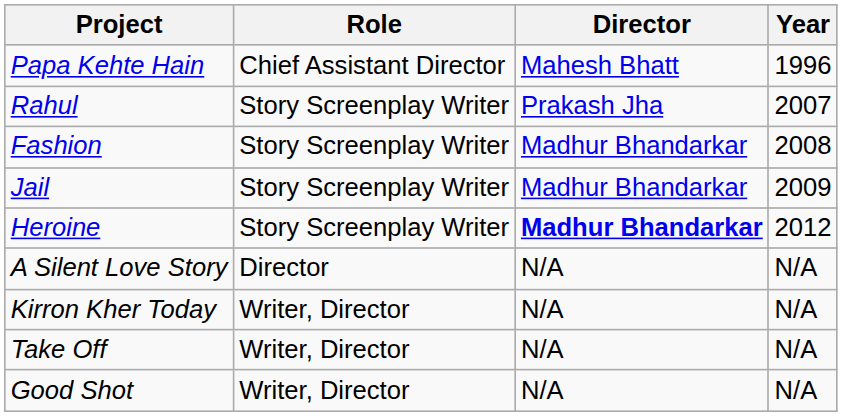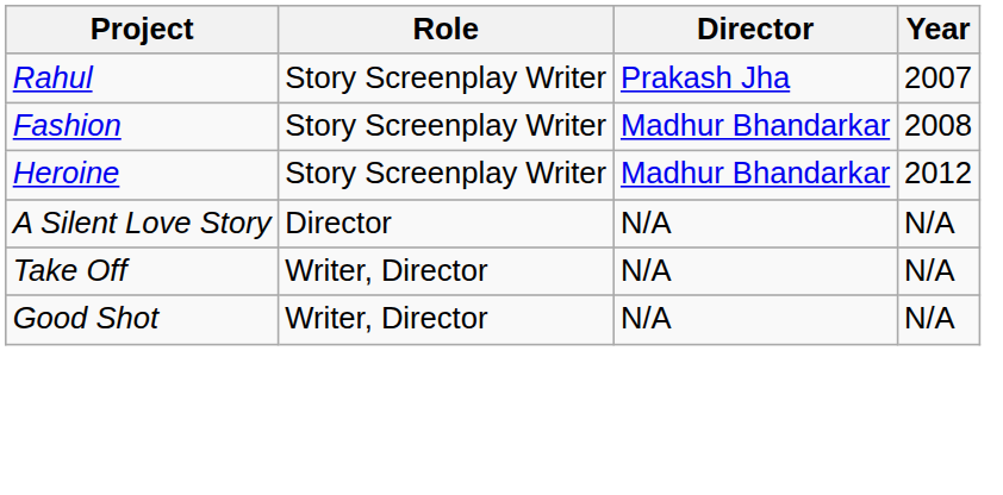- row: Papa Kehte Hain | Chief Assistant Director | Mahesh Bhatt | 1996
- row: Jail | Story Screenplay Writer | Madhur Bhandarkar | 2009
Heroine | Director: bold -> normal
- row: Kirron Kher Today | Writer, Director | N/A | N/A
